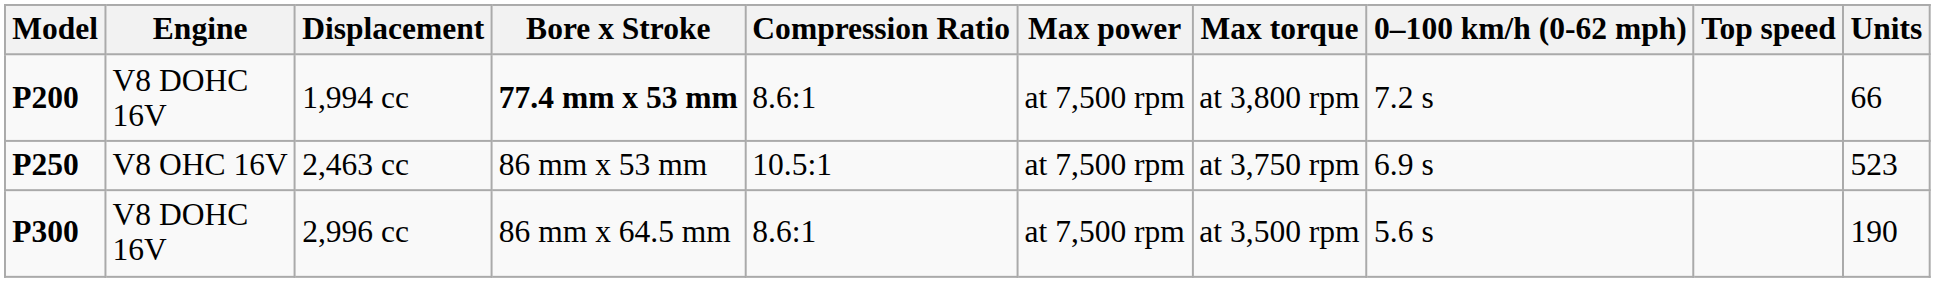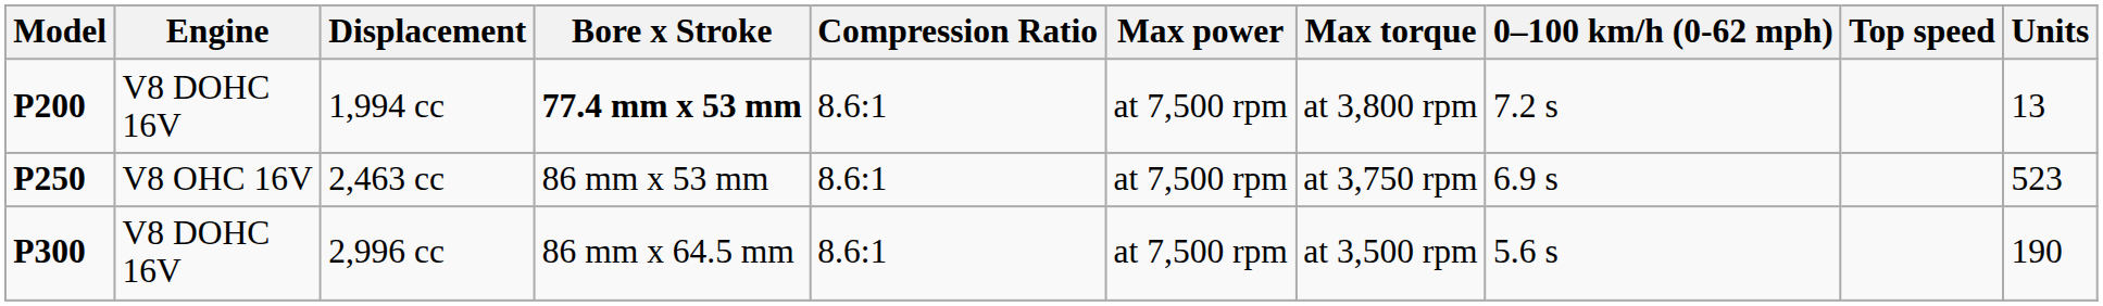1,994 cc | Units: 66 -> 13
2,463 cc | Compression Ratio: 10.5:1 -> 8.6:1
